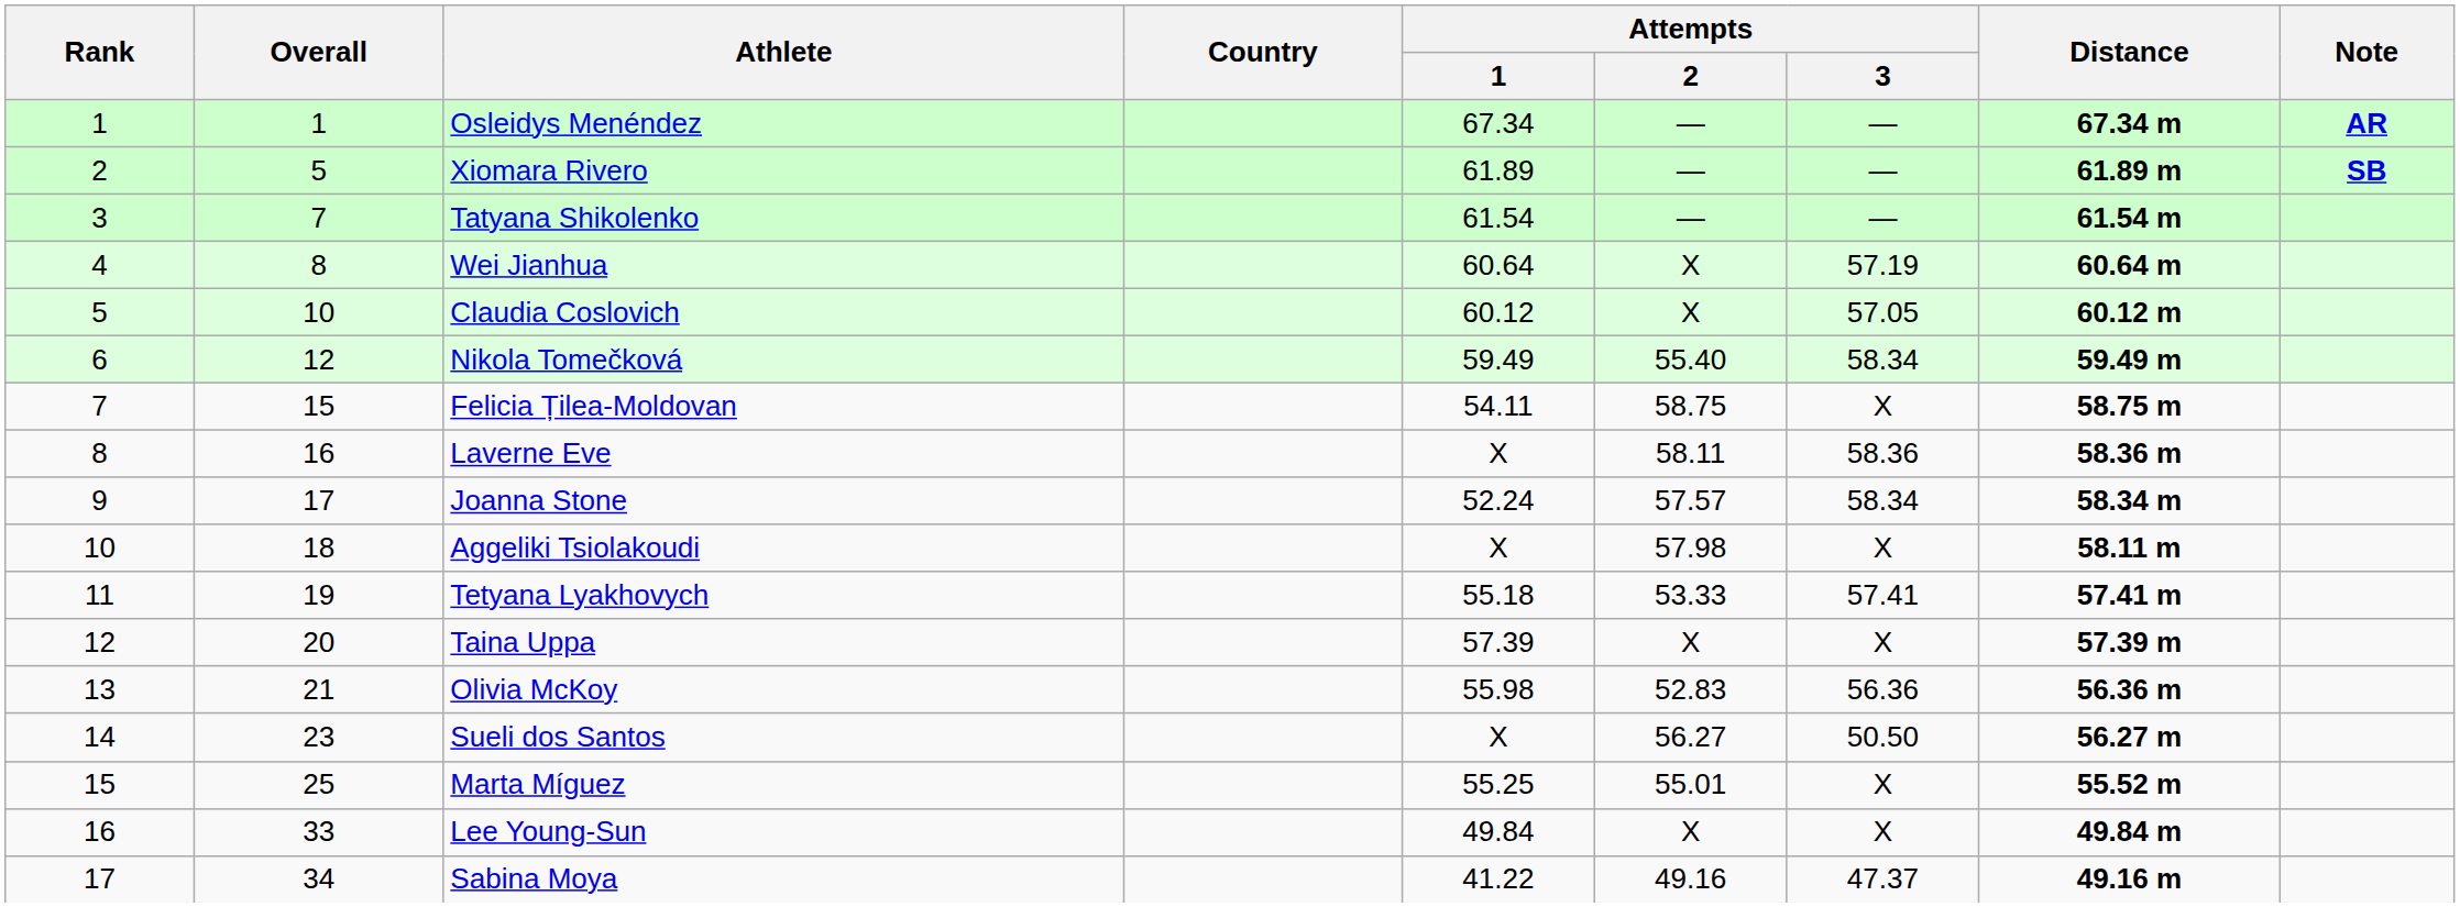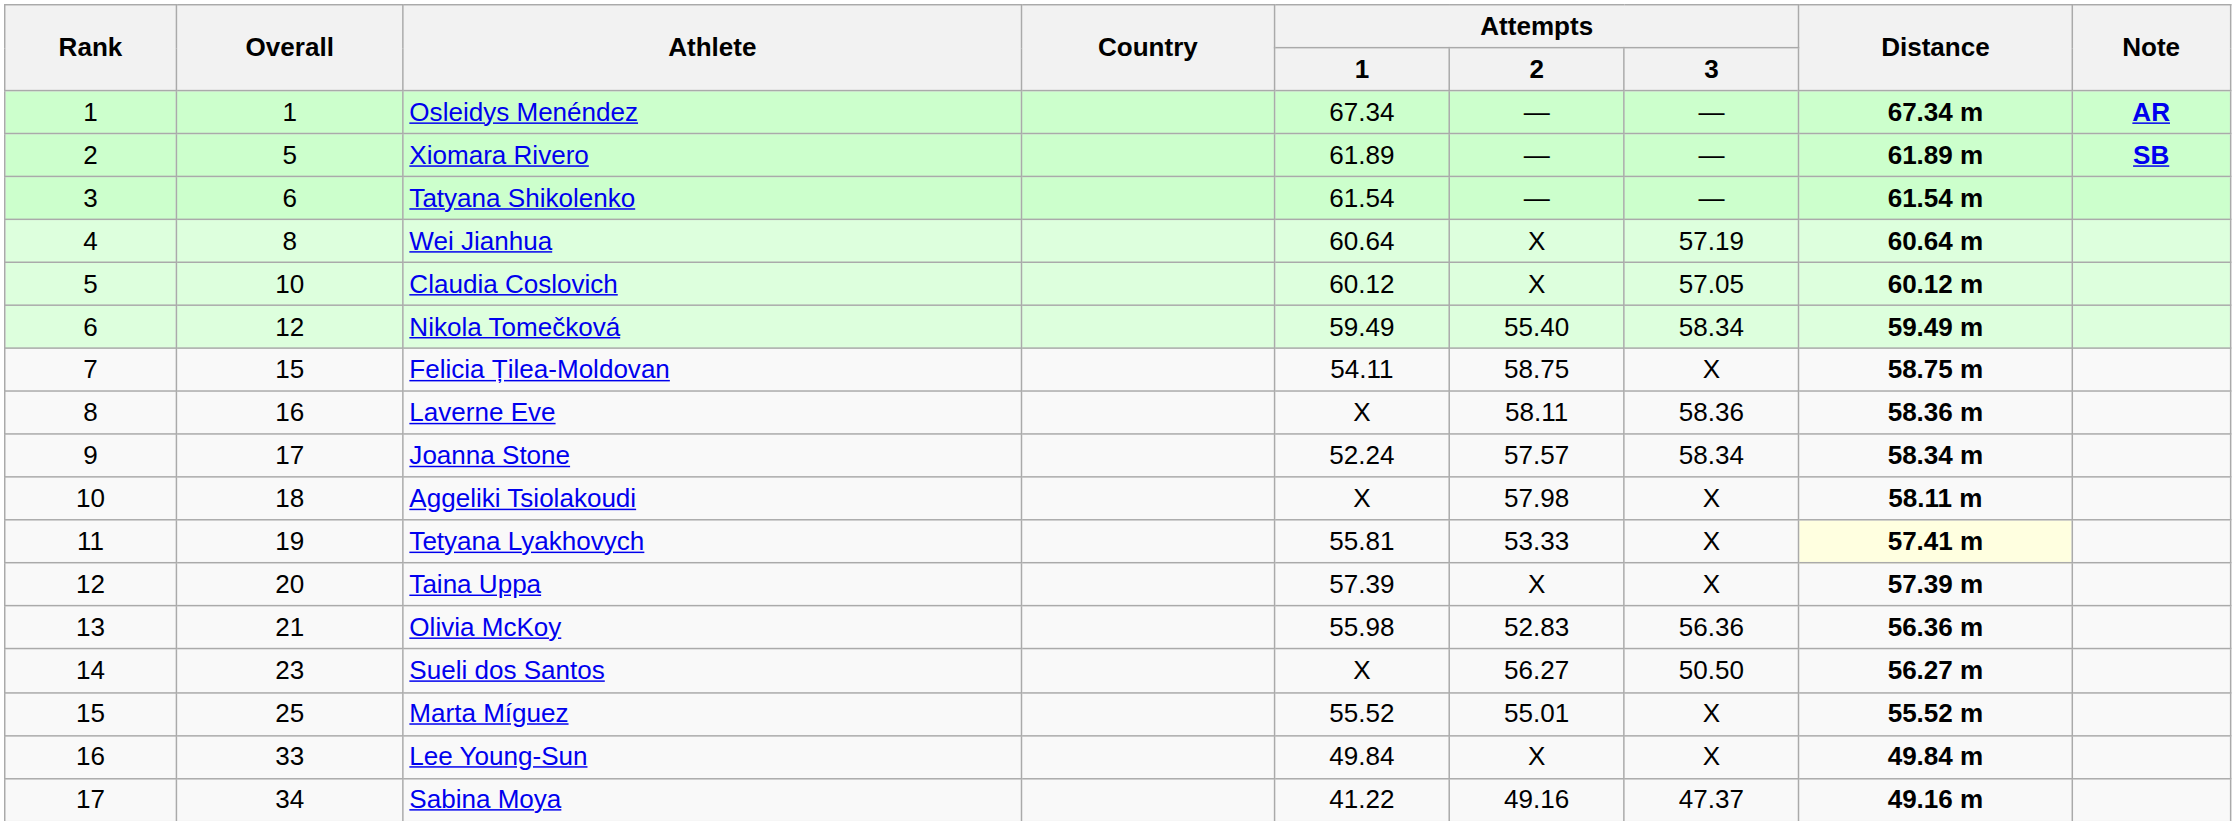Tatyana Shikolenko | Overall: 7 -> 6
Tetyana Lyakhovych | Attempts / 1: 55.18 -> 55.81
Tetyana Lyakhovych | Attempts / 3: 57.41 -> X
Tetyana Lyakhovych | Distance: no background -> lightyellow background
Marta Míguez | Attempts / 1: 55.25 -> 55.52
